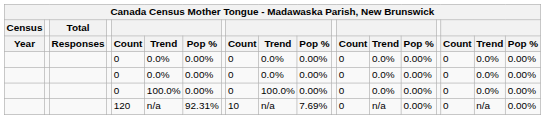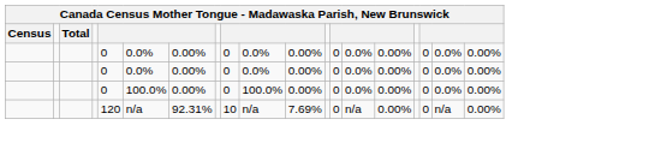- row: Year | Responses | Count | Trend | Pop % | Count | Trend | Pop % | Count | Trend | Pop % | Count | Trend | Pop %
